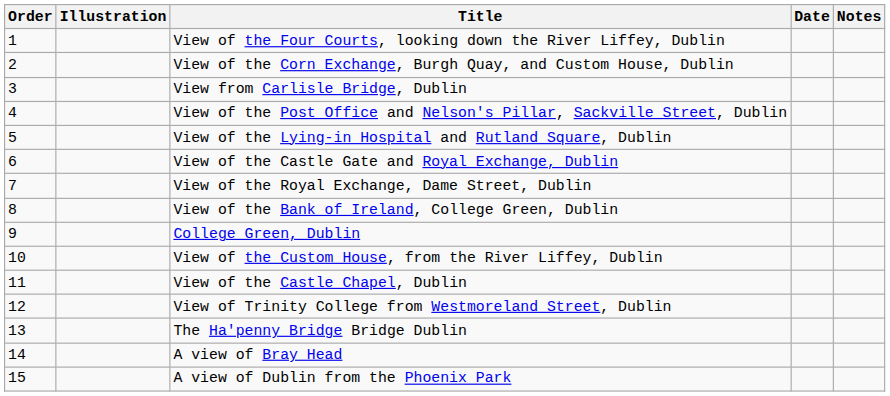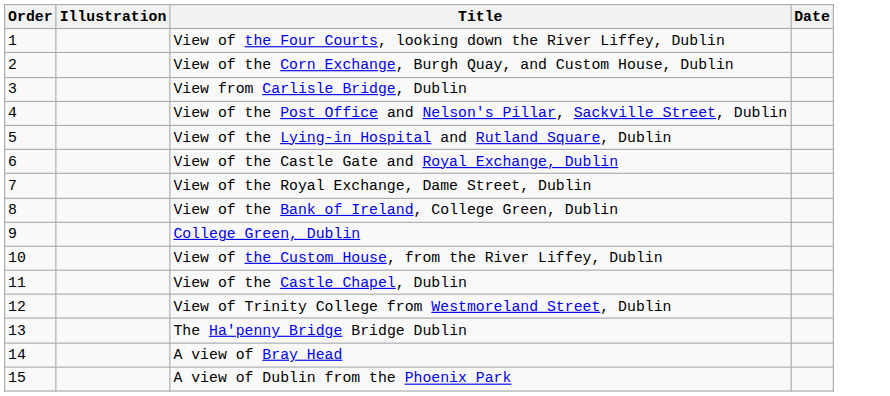- column: Notes
